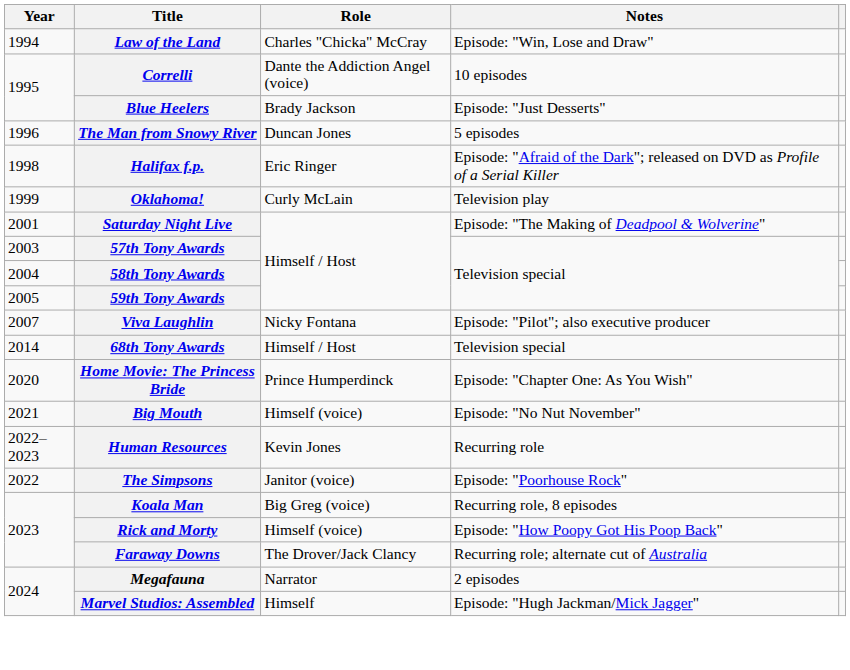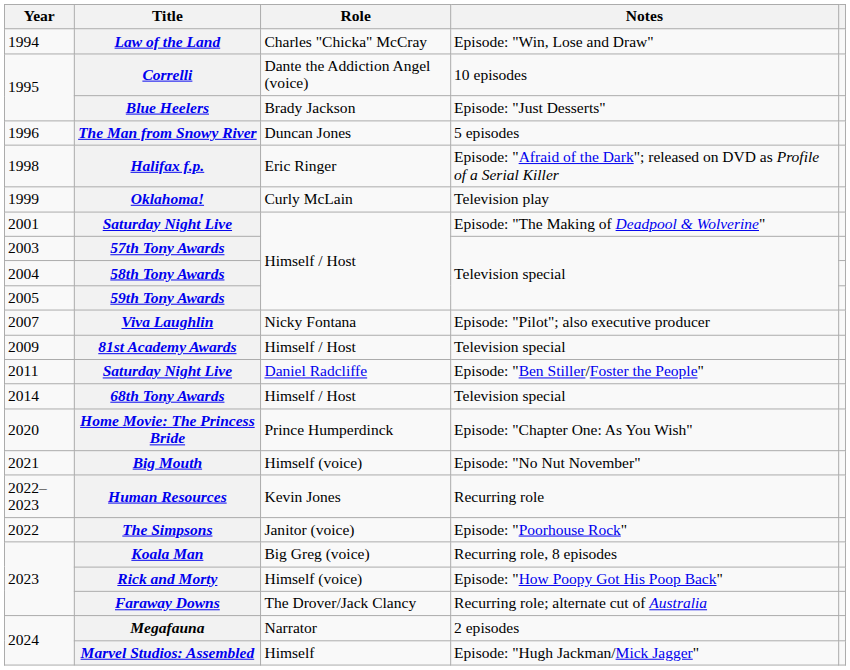+ row: 2009 | 81st Academy Awards | Himself / Host | Television special
+ row: 2011 | Saturday Night Live | Daniel Radcliffe | Episode: "Ben Stiller/Foster the People"
